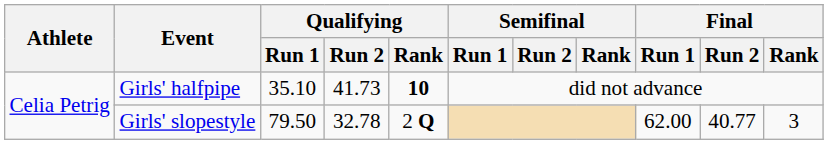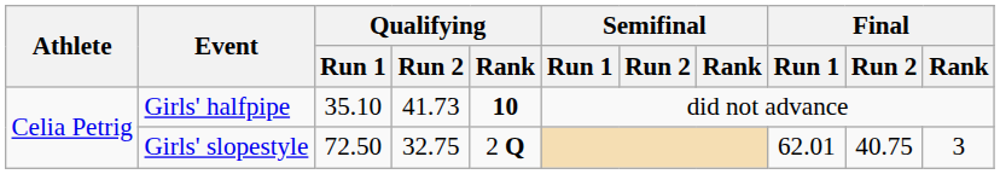Girls' slopestyle | Qualifying / Run 1: 79.50 -> 72.50
Girls' slopestyle | Qualifying / Run 2: 32.78 -> 32.75
Girls' slopestyle | Final / Run 1: 62.00 -> 62.01
Girls' slopestyle | Final / Run 2: 40.77 -> 40.75
